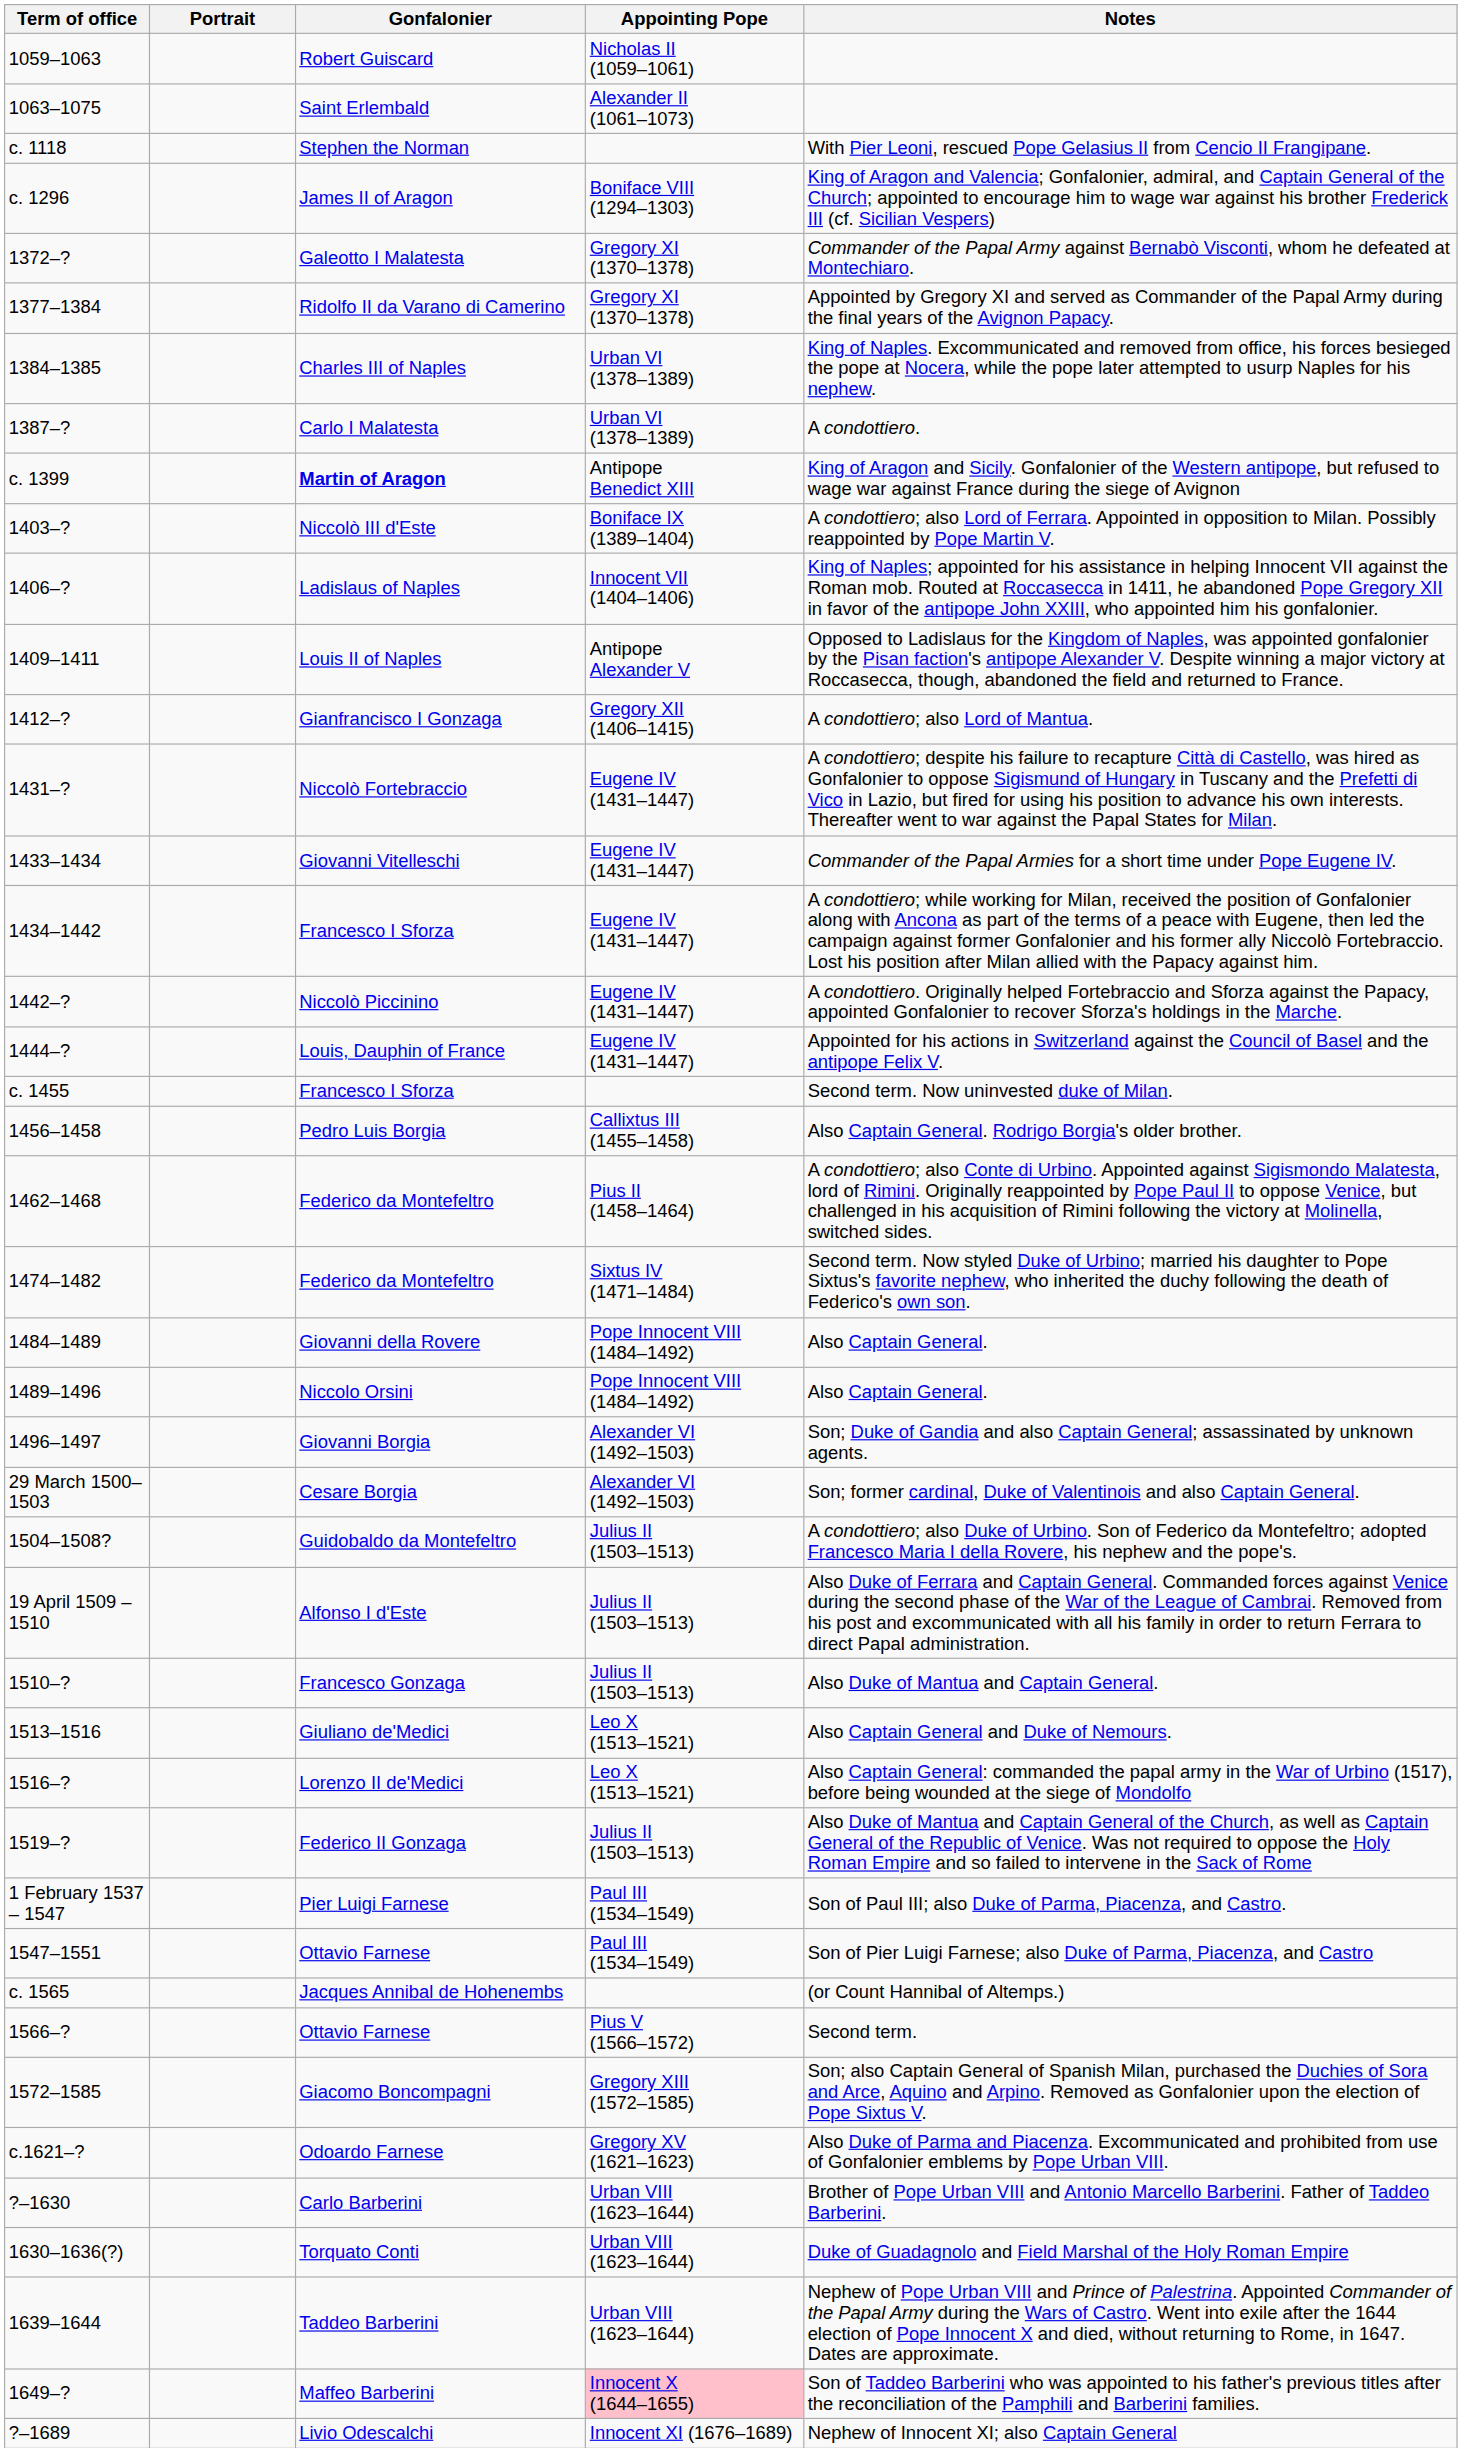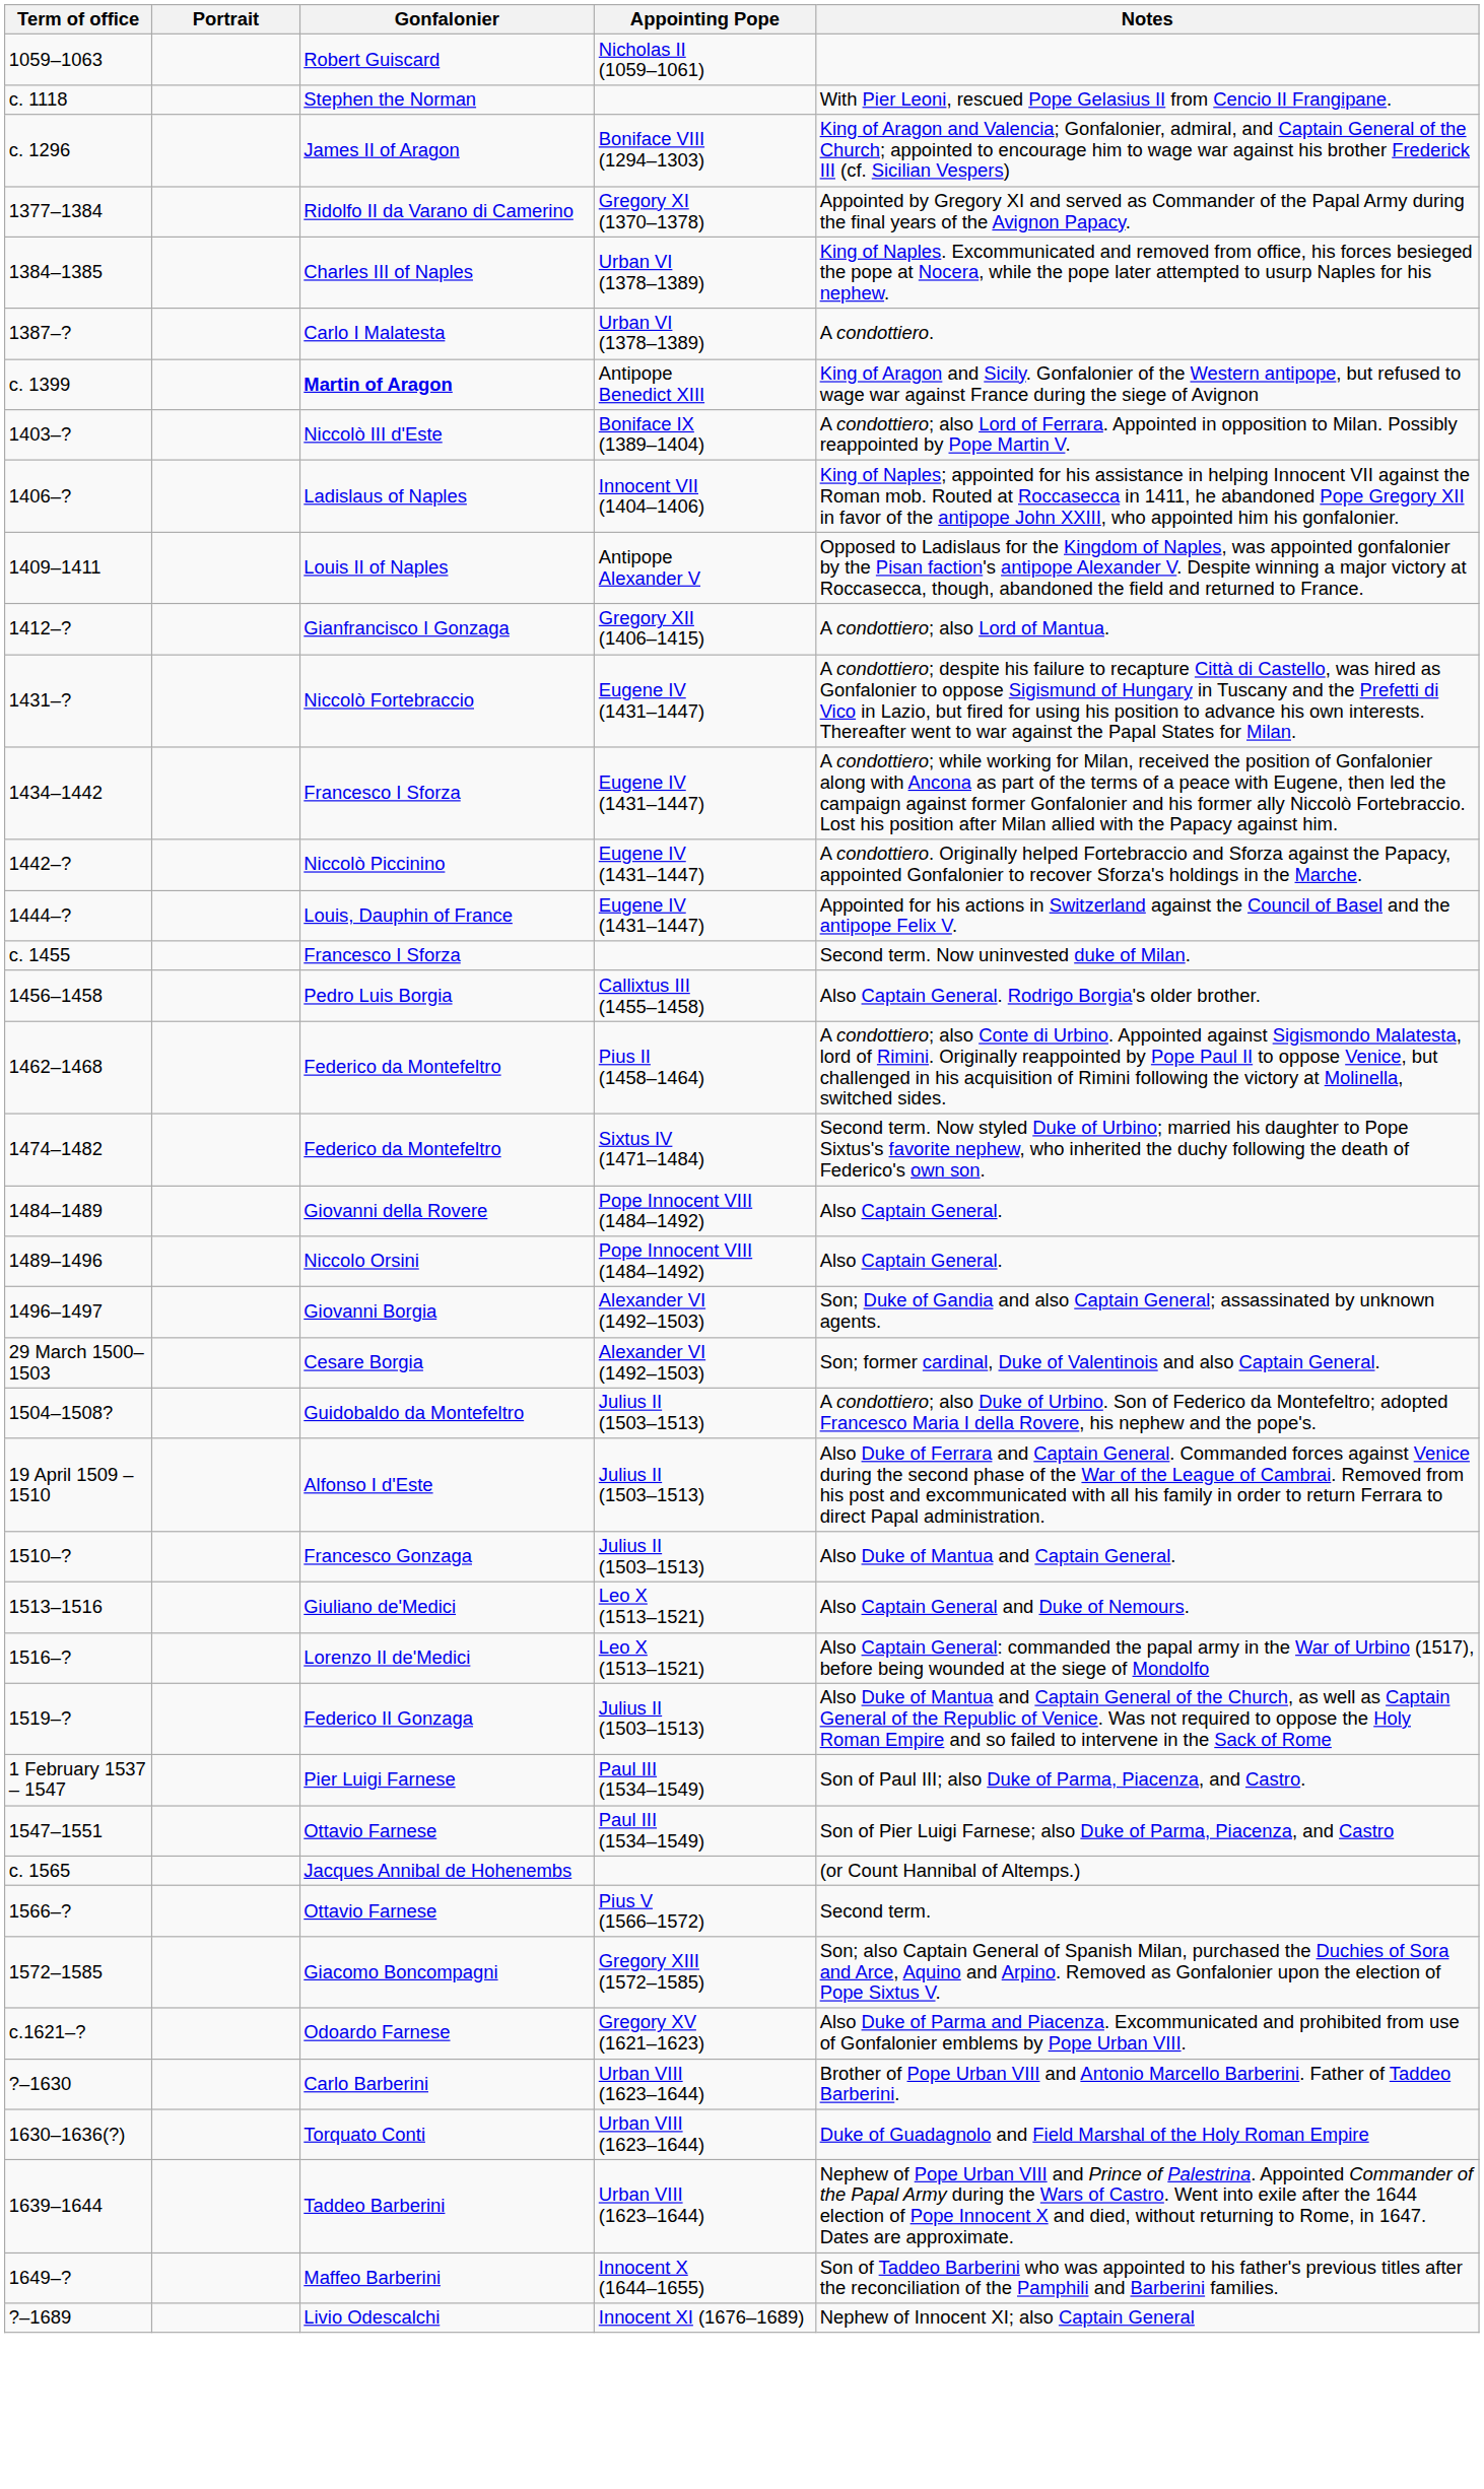- row: 1063–1075 | Saint Erlembald | Alexander II (1061–1073)
- row: 1372–? | Galeotto I Malatesta | Gregory XI (1370–1378) | Commander of the Papal Army against Bernabò Visconti, whom he defeated at Montechiaro.
- row: 1433–1434 | Giovanni Vitelleschi | Eugene IV (1431–1447) | Commander of the Papal Armies for a short time under Pope Eugene IV.
Maffeo Barberini | Appointing Pope: pink background -> no background
